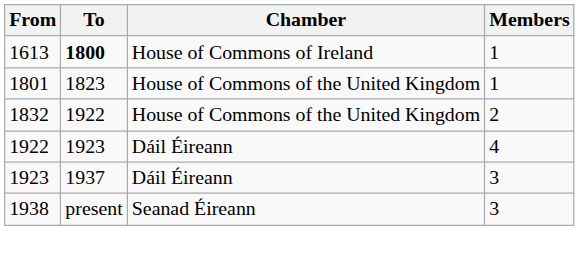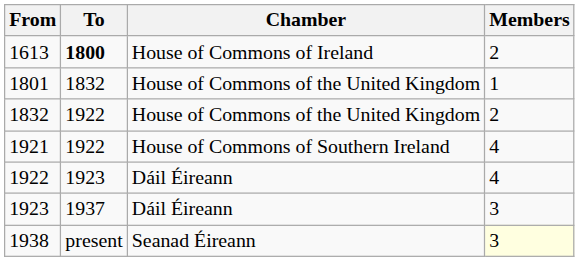1613 | Members: 1 -> 2
1801 | To: 1823 -> 1832
+ row: 1921 | 1922 | House of Commons of Southern Ireland | 4
1938 | Members: no background -> lightyellow background
